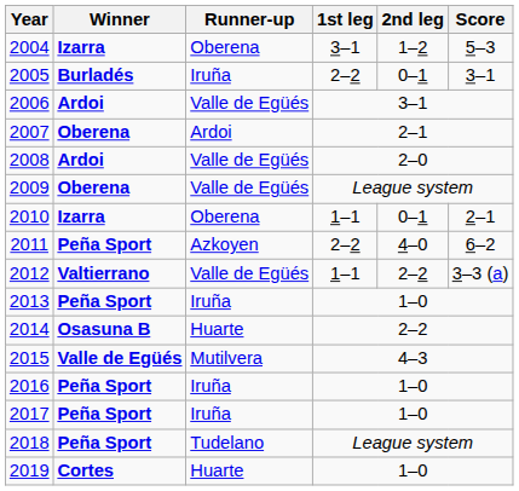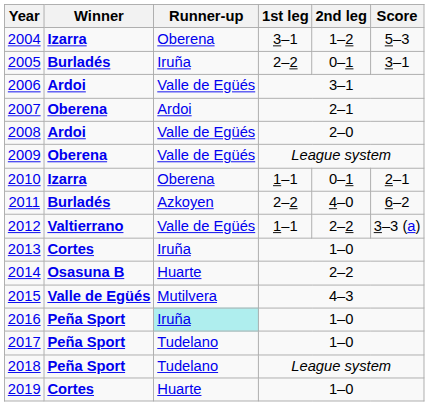2011 | Winner: Peña Sport -> Burladés
2013 | Winner: Peña Sport -> Cortes
2016 | Runner-up: no background -> paleturquoise background
2017 | Runner-up: Iruña -> Tudelano
